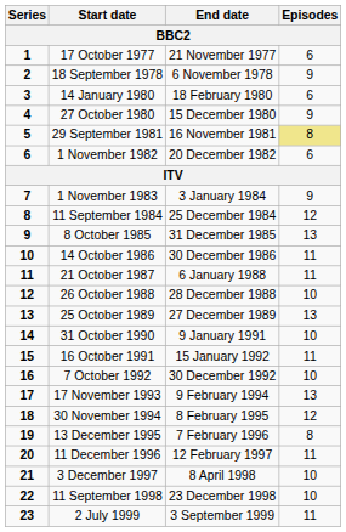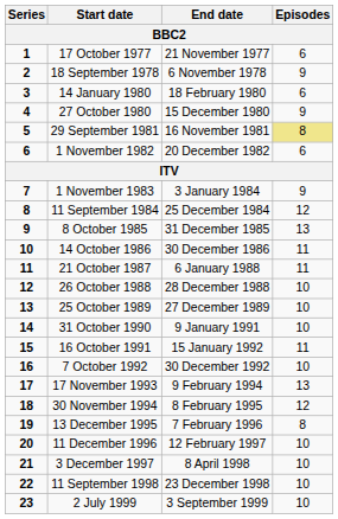25 October 1989 | Episodes: 13 -> 10
11 December 1996 | Episodes: 11 -> 10
2 July 1999 | Episodes: 11 -> 10
